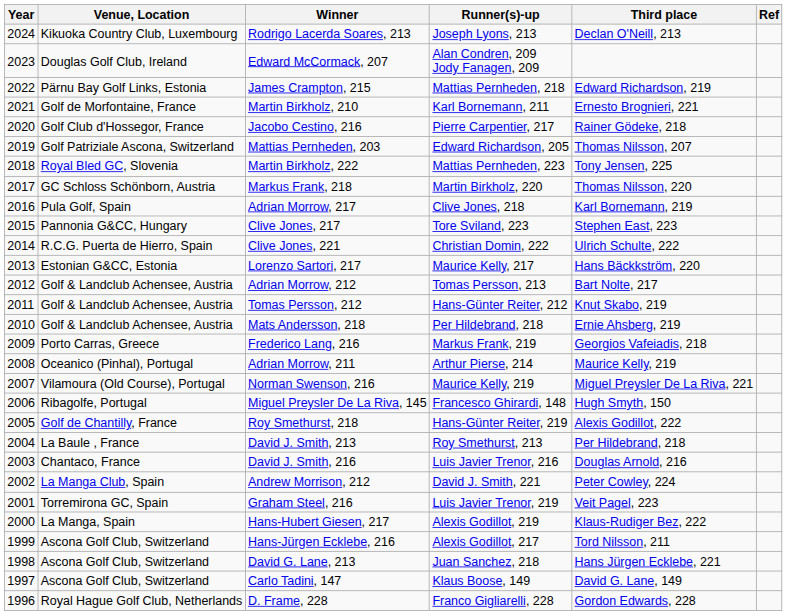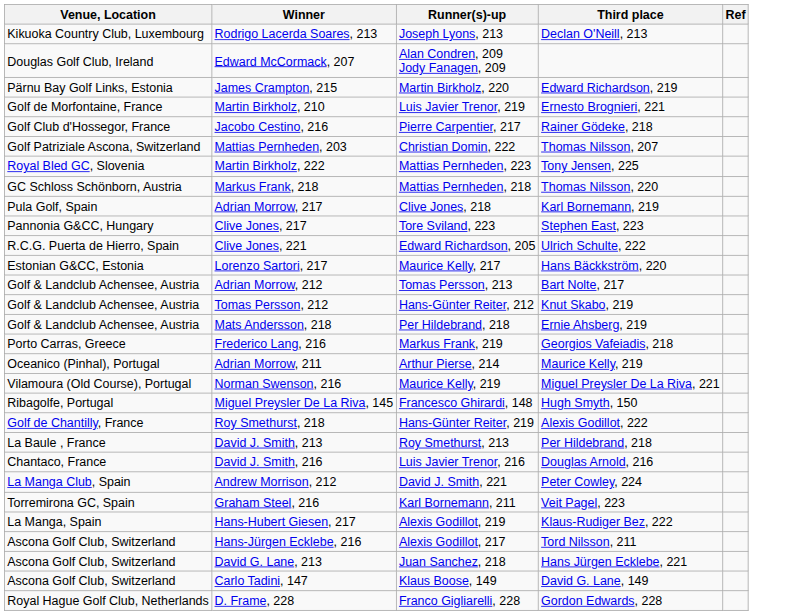- column: Year | 2024 | 2023 | 2022 | 2021 | 2020 | 2019 | 2018 | 2017 | 2016 | 2015 | 2014 | 2013 | 2012 | 2011 | 2010 | 2009 | 2008 | 2007 | 2006 | 2005 | 2004 | 2003 | 2002 | 2001 | 2000 | 1999 | 1998 | 1997 | 1996
James Crampton, 215 | Runner(s)-up: Mattias Pernheden, 218 -> Martin Birkholz, 220
Martin Birkholz, 210 | Runner(s)-up: Karl Bornemann, 211 -> Luis Javier Trenor, 219
Mattias Pernheden, 203 | Runner(s)-up: Edward Richardson, 205 -> Christian Domin, 222
Markus Frank, 218 | Runner(s)-up: Martin Birkholz, 220 -> Mattias Pernheden, 218
Clive Jones, 221 | Runner(s)-up: Christian Domin, 222 -> Edward Richardson, 205
Graham Steel, 216 | Runner(s)-up: Luis Javier Trenor, 219 -> Karl Bornemann, 211
